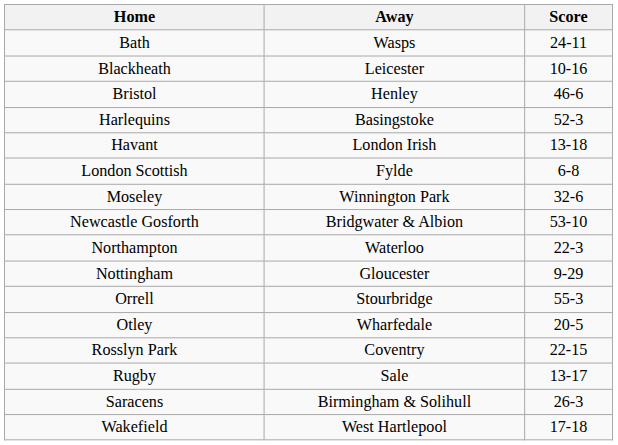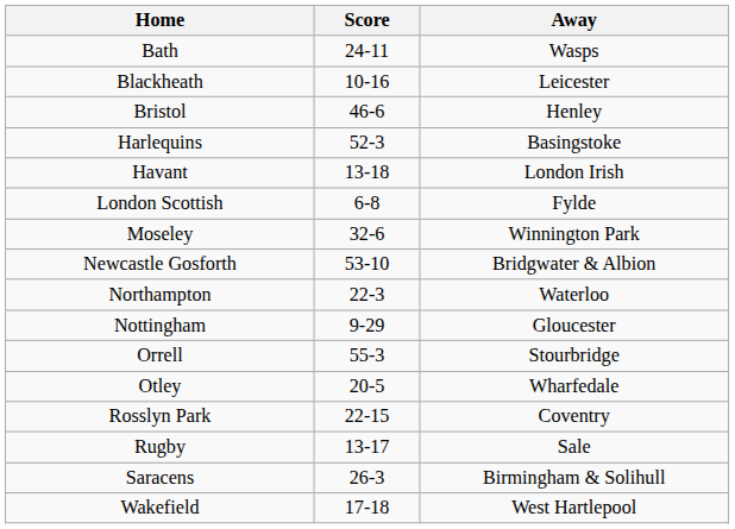columns swapped: Away <-> Score
